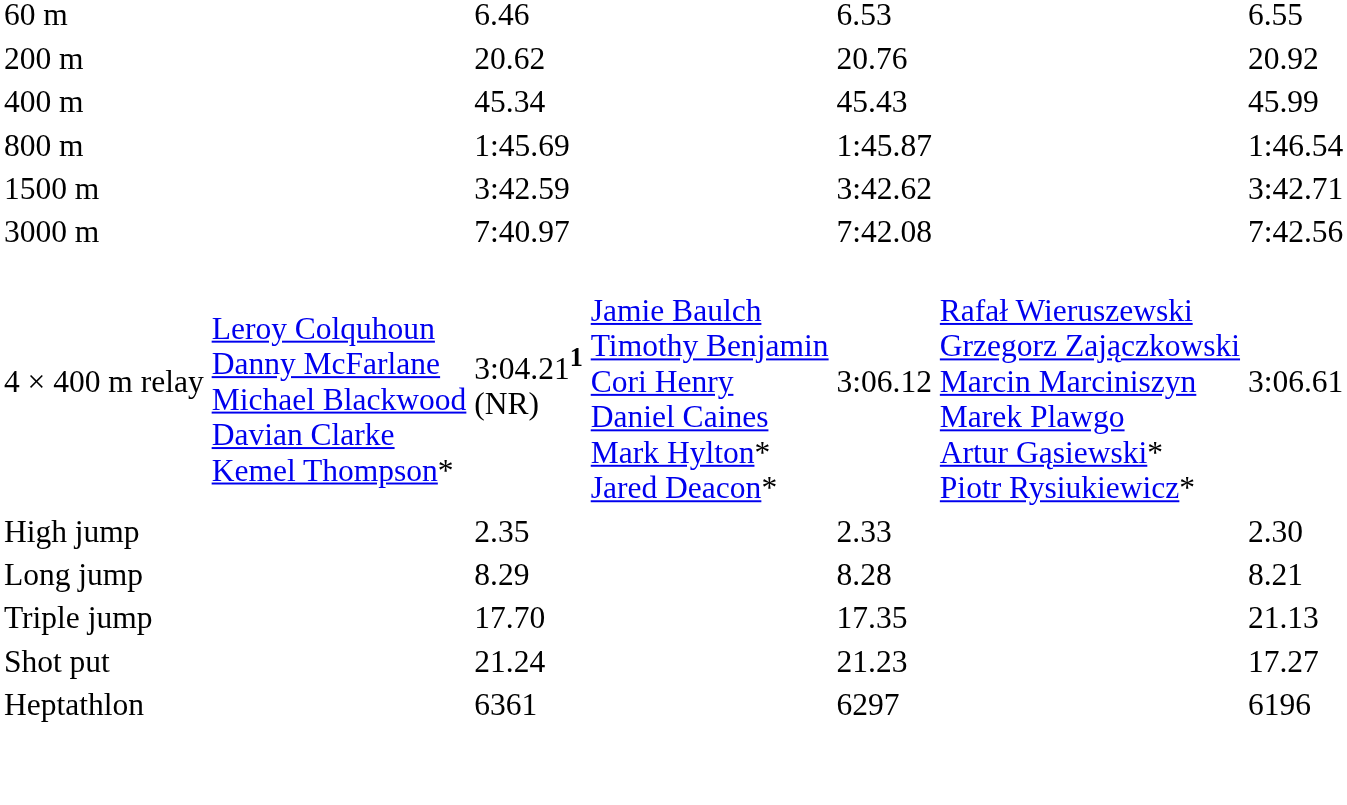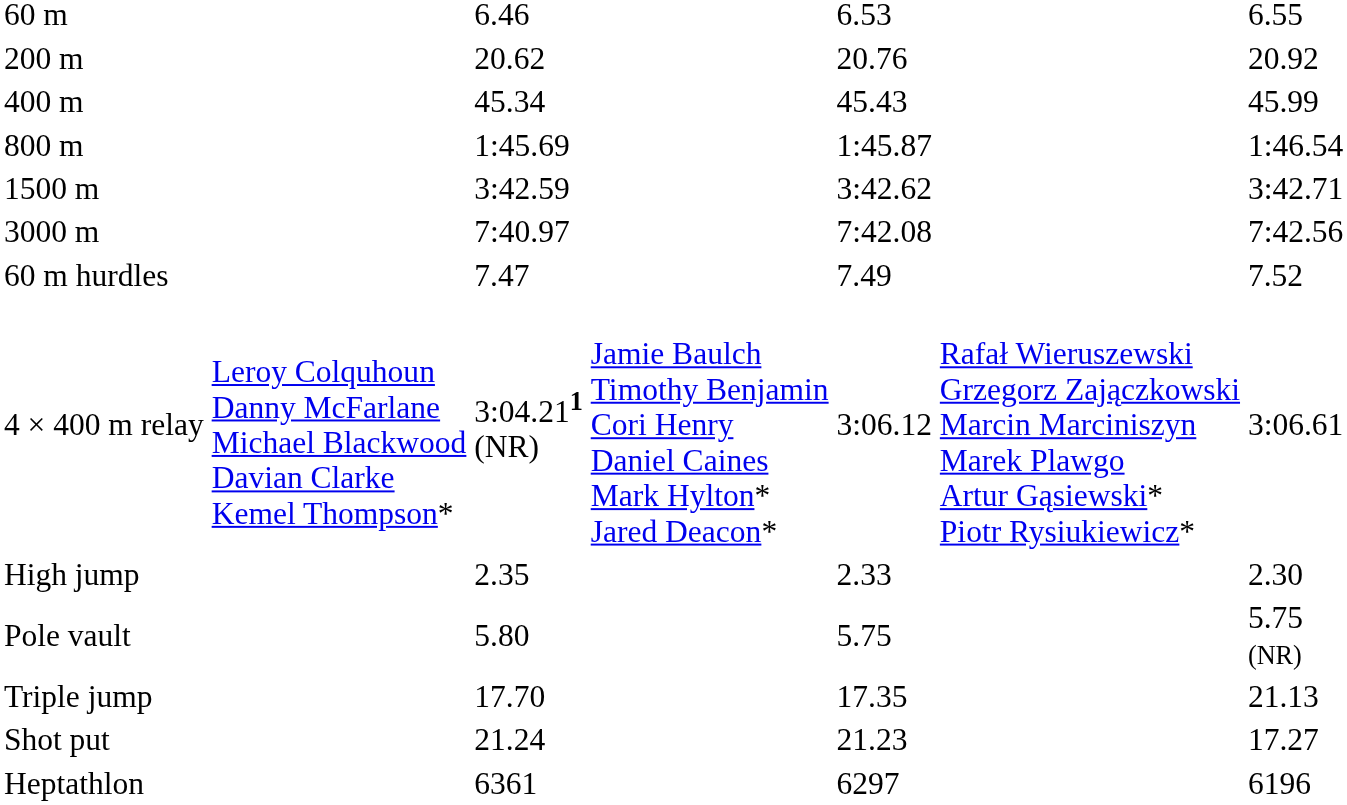+ row: 60 m hurdles | 7.47 | 7.49 | 7.52
+ row: Pole vault | 5.80 | 5.75 | 5.75 (NR)
- row: Long jump | 8.29 | 8.28 | 8.21
